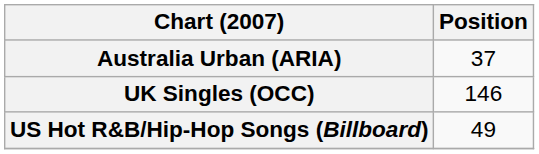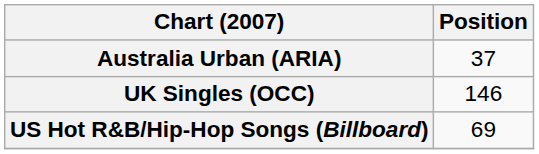US Hot R&B/Hip-Hop Songs (Billboard) | Position: 49 -> 69
